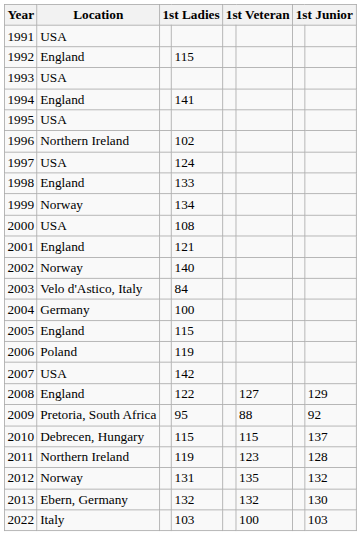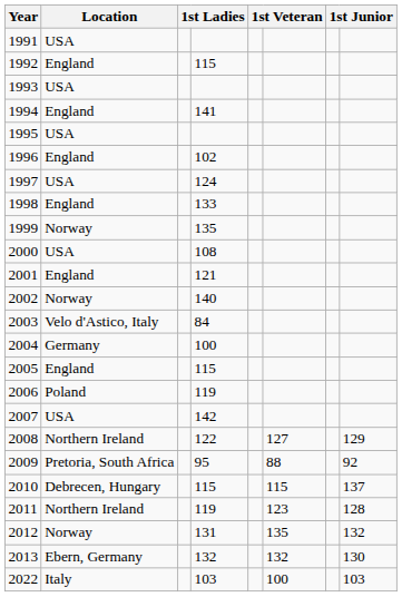1996 | Location: Northern Ireland -> England
1999 | column 4: 134 -> 135
2008 | Location: England -> Northern Ireland
